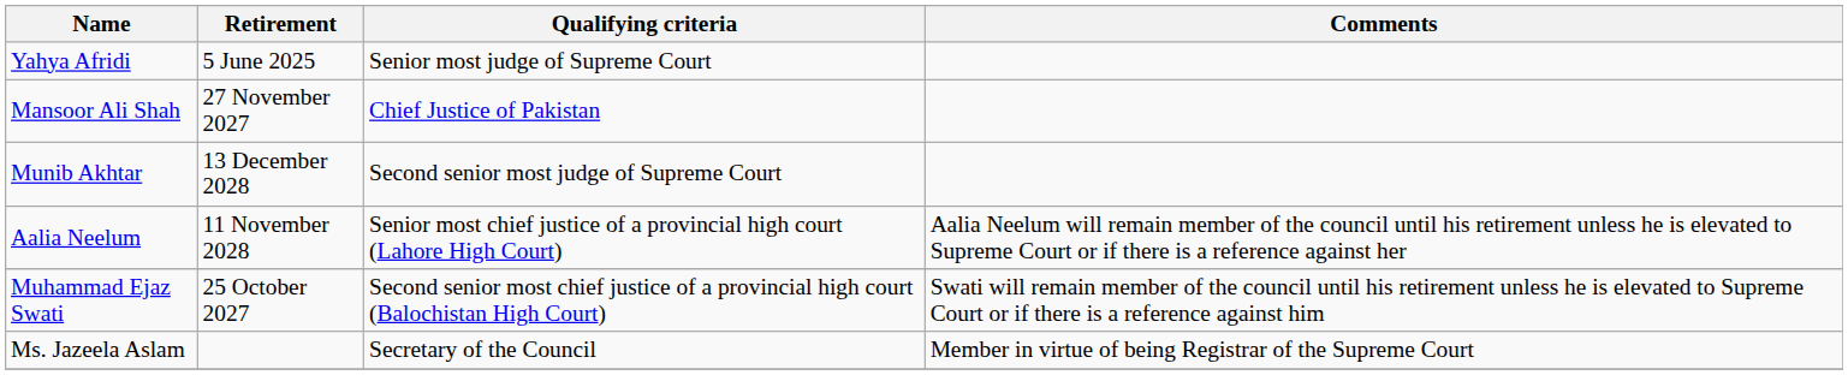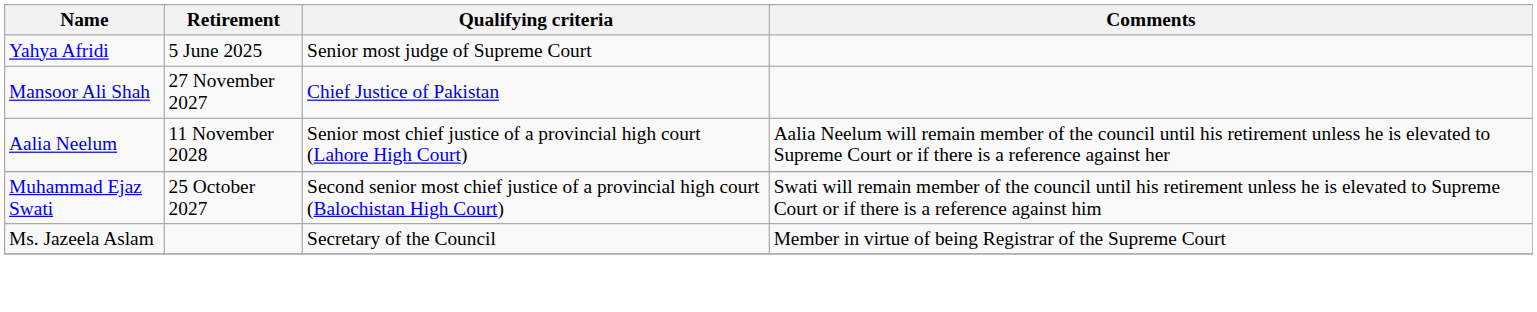- row: Munib Akhtar | 13 December 2028 | Second senior most judge of Supreme Court
